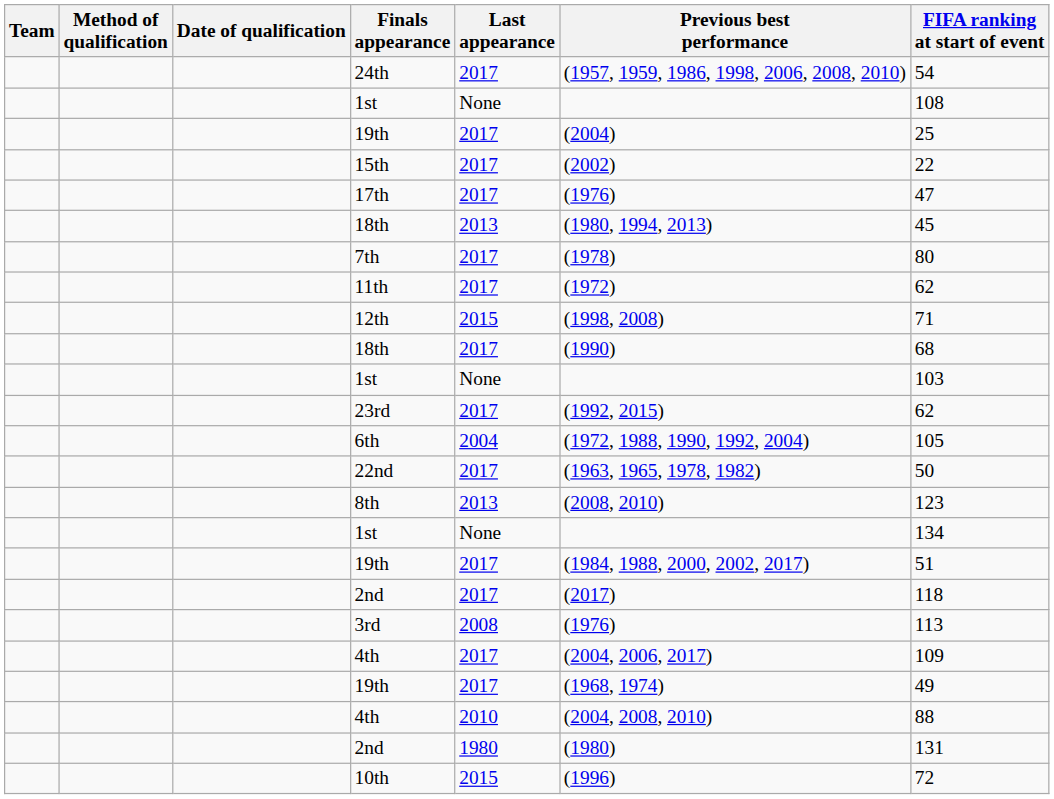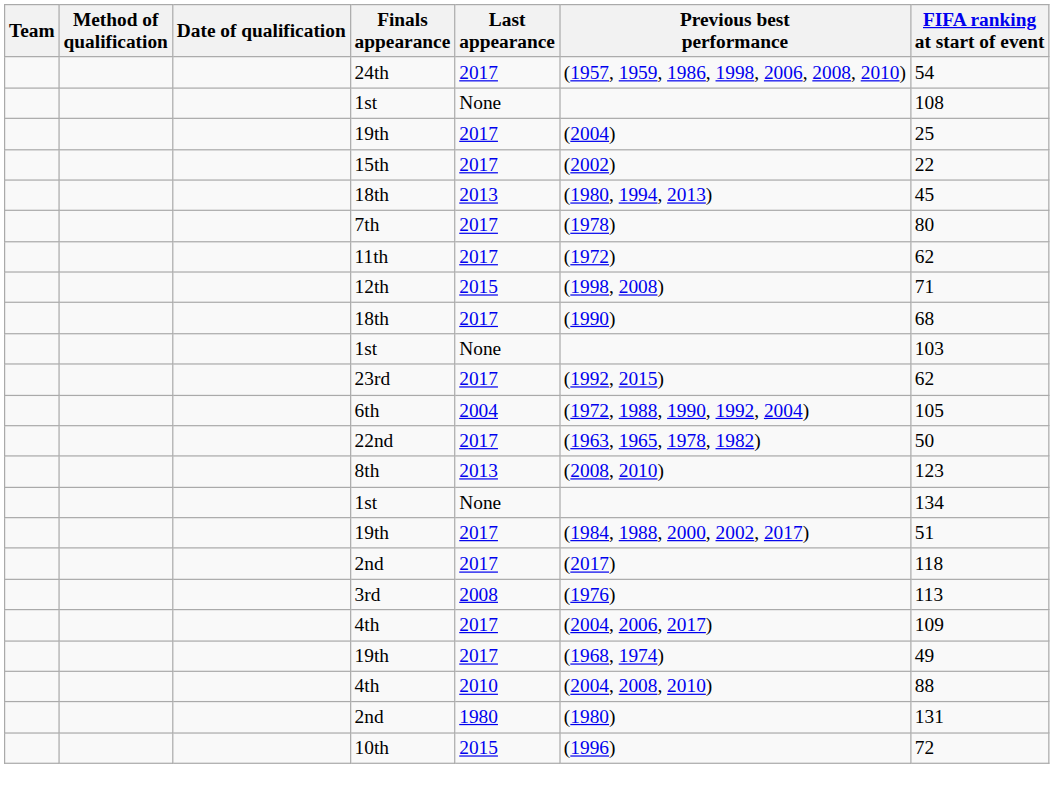- row: 17th | 2017 | (1976) | 47
